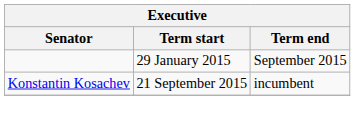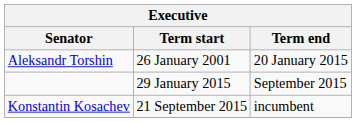+ row: Aleksandr Torshin | 26 January 2001 | 20 January 2015
